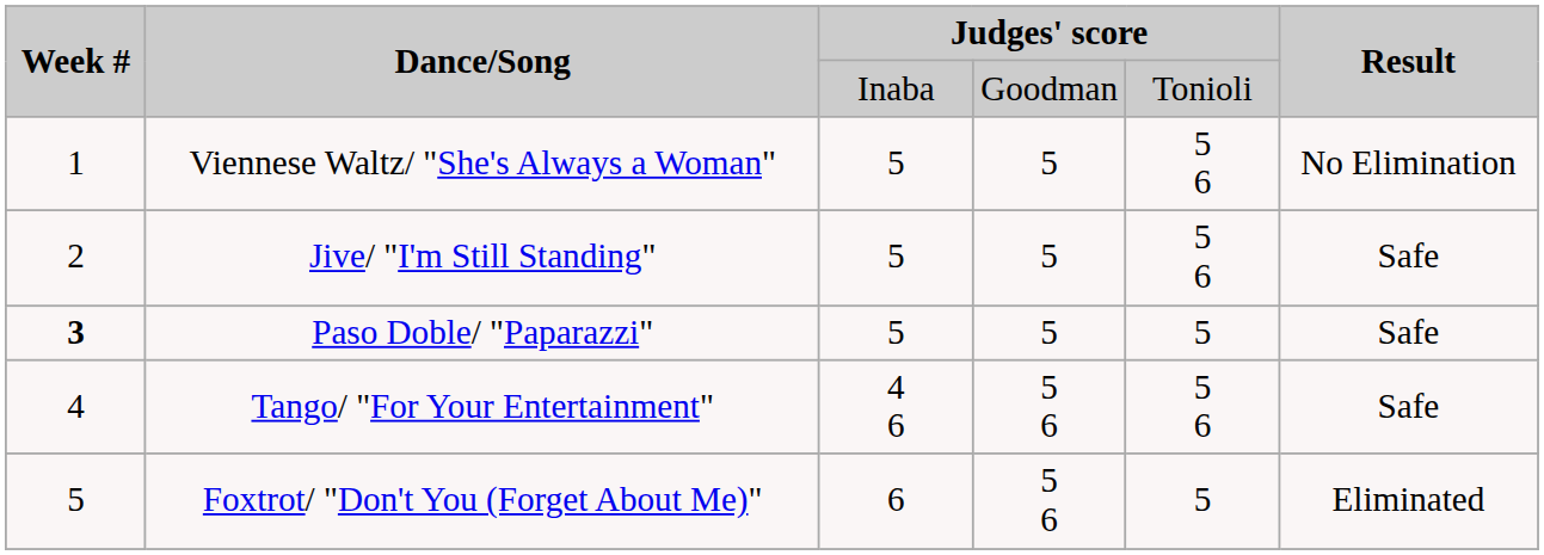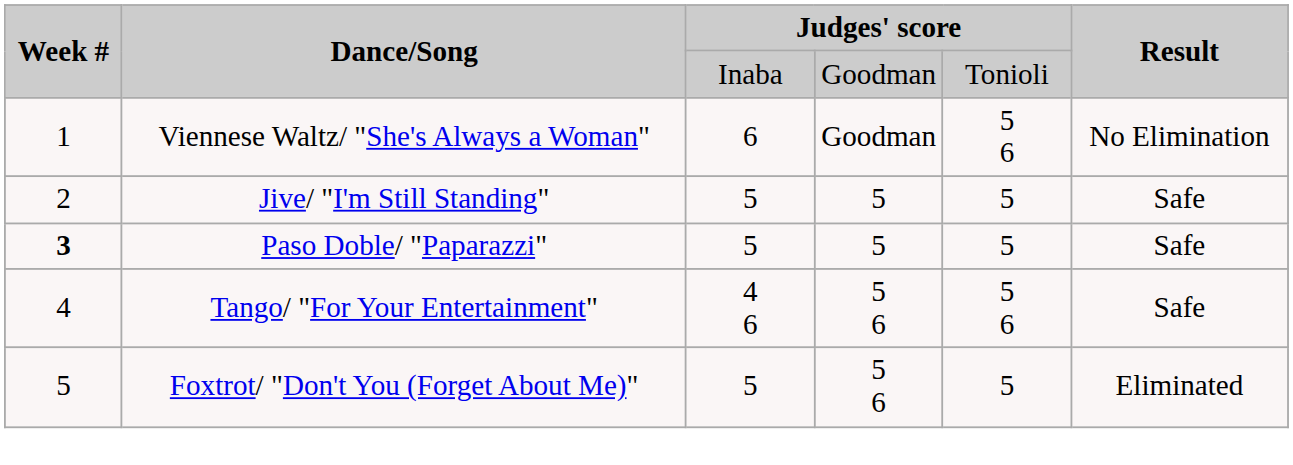Viennese Waltz/ "She's Always a Woman" | column 3: 5 -> 6
Viennese Waltz/ "She's Always a Woman" | column 4: 5 -> Goodman
Jive/ "I'm Still Standing" | column 5: 5 6 -> 5
Foxtrot/ "Don't You (Forget About Me)" | column 3: 6 -> 5
